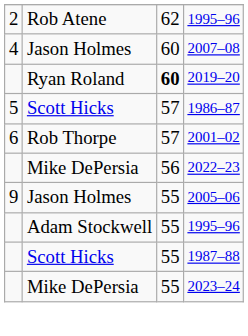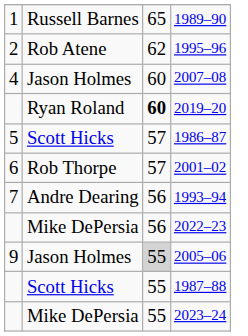+ row: 1 | Russell Barnes | 65 | 1989–90
+ row: 7 | Andre Dearing | 56 | 1993–94
2005–06 | column 3: no background -> lightgrey background
- row: Adam Stockwell | 55 | 1995–96
